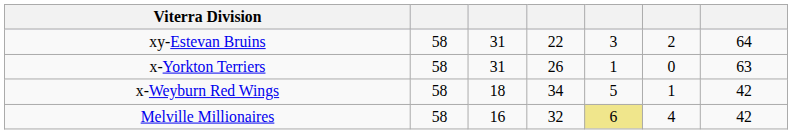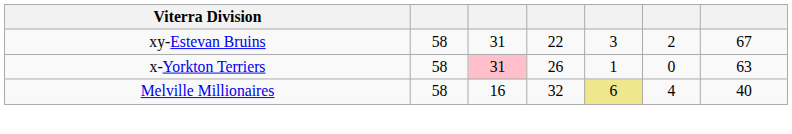xy-Estevan Bruins | column 7: 64 -> 67
x-Yorkton Terriers | column 3: no background -> pink background
- row: x-Weyburn Red Wings | 58 | 18 | 34 | 5 | 1 | 42
Melville Millionaires | column 7: 42 -> 40
